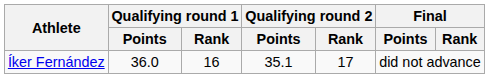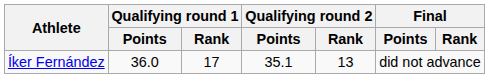Íker Fernández | Qualifying round 1 / Rank: 16 -> 17
Íker Fernández | Qualifying round 2 / Rank: 17 -> 13
